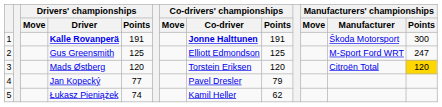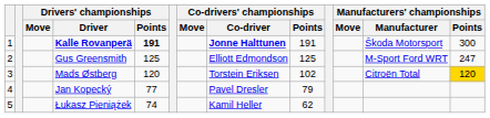Kalle Rovanperä | Drivers' championships / Points: normal -> bold
Mads Østberg | Co-drivers' championships / Points: 120 -> 102
